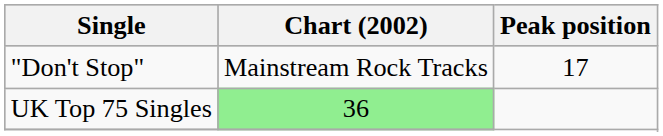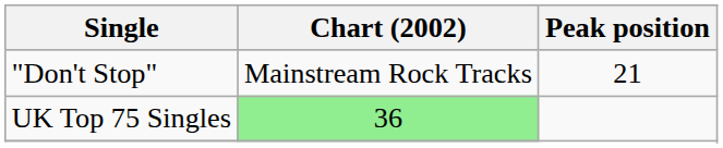"Don't Stop" | Peak position: 17 -> 21
